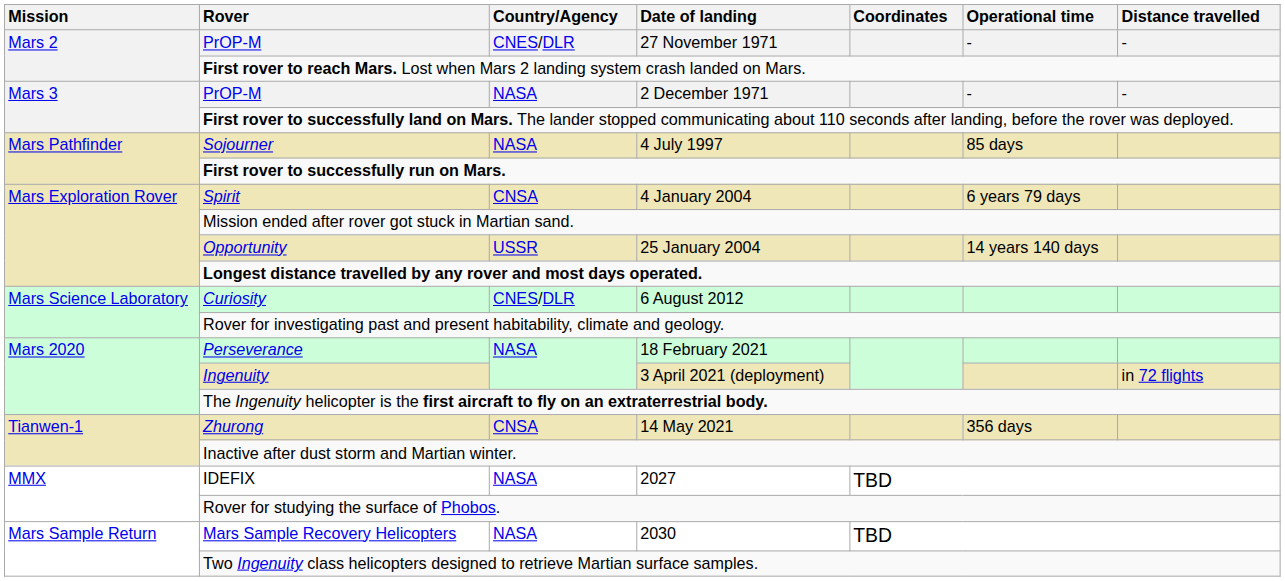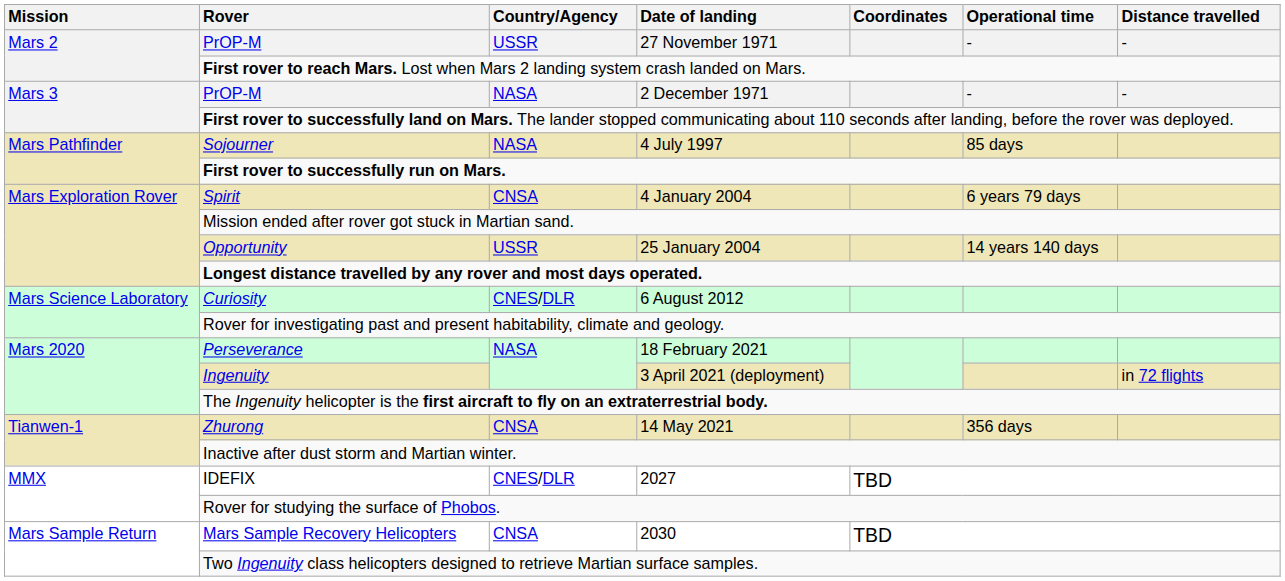27 November 1971 | Country/Agency: CNES/DLR -> USSR
2027 | Country/Agency: NASA -> CNES/DLR
2030 | Country/Agency: NASA -> CNSA
